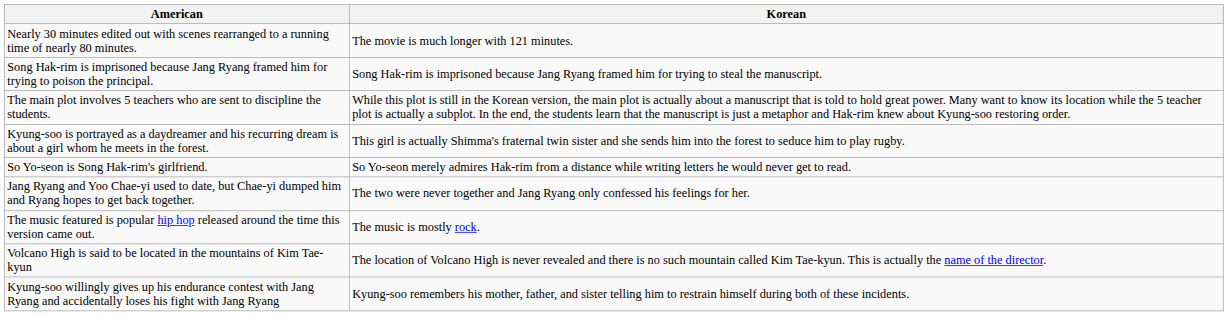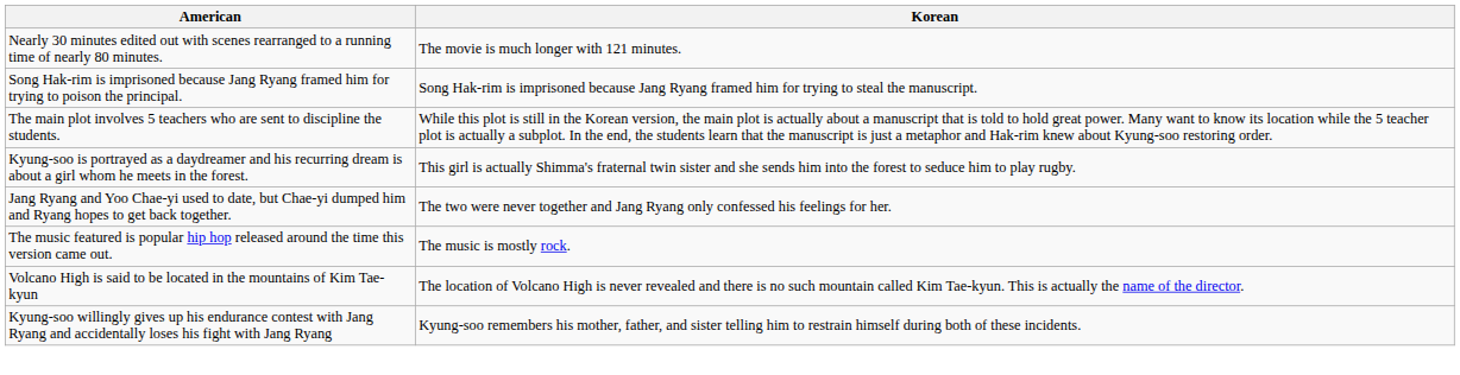- row: So Yo-seon is Song Hak-rim's girlfriend. | So Yo-seon merely admires Hak-rim from a distance while writing letters he would never get to read.
